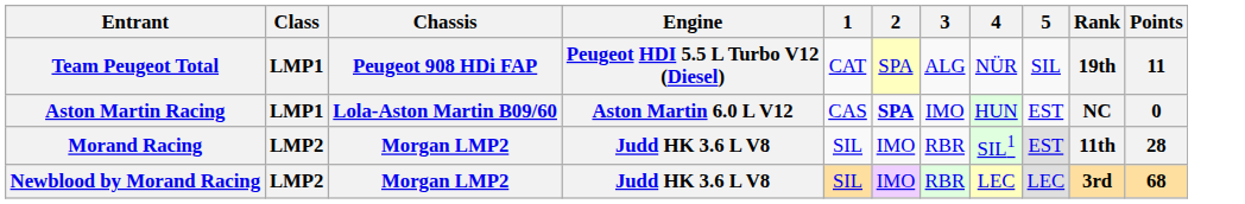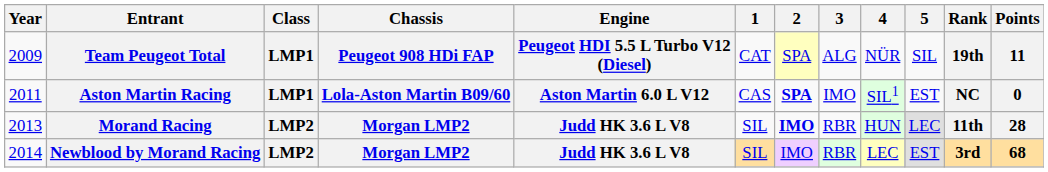+ column: Year | 2009 | 2011 | 2013 | 2014
Aston Martin Racing | 4: HUN -> SIL1
Morand Racing | 2: normal -> bold
Morand Racing | 4: SIL1 -> HUN
Morand Racing | 5: EST -> LEC
Newblood by Morand Racing | 5: LEC -> EST
